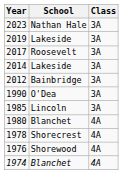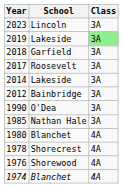2023 | School: Nathan Hale -> Lincoln
2019 | Class: no background -> lightgreen background
+ row: 2018 | Garfield | 3A
1985 | School: Lincoln -> Nathan Hale
